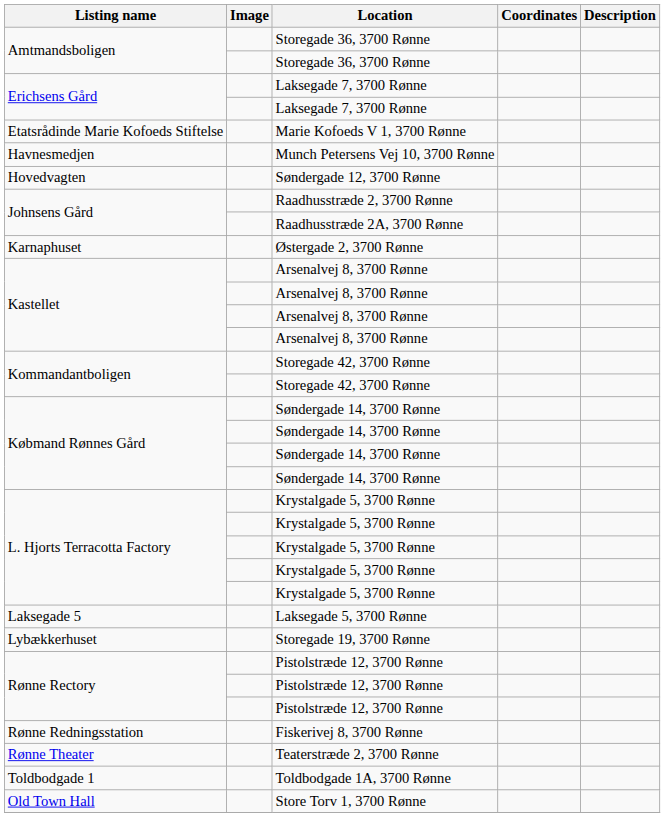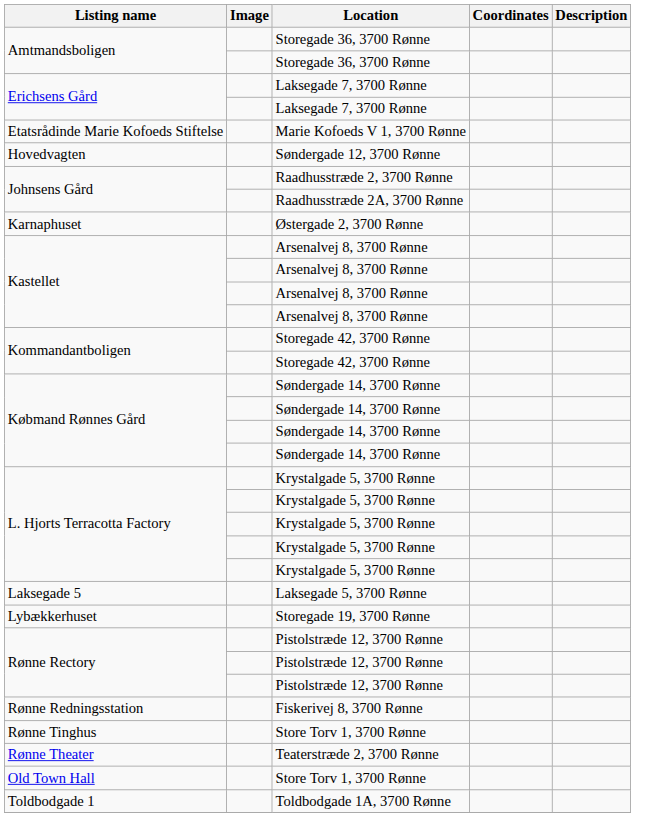- row: Havnesmedjen | Munch Petersens Vej 10, 3700 Rønne
+ row: Rønne Tinghus | Store Torv 1, 3700 Rønne
rows swapped: Old Town Hall <-> Toldbodgade 1
